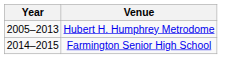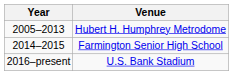+ row: 2016–present | U.S. Bank Stadium
